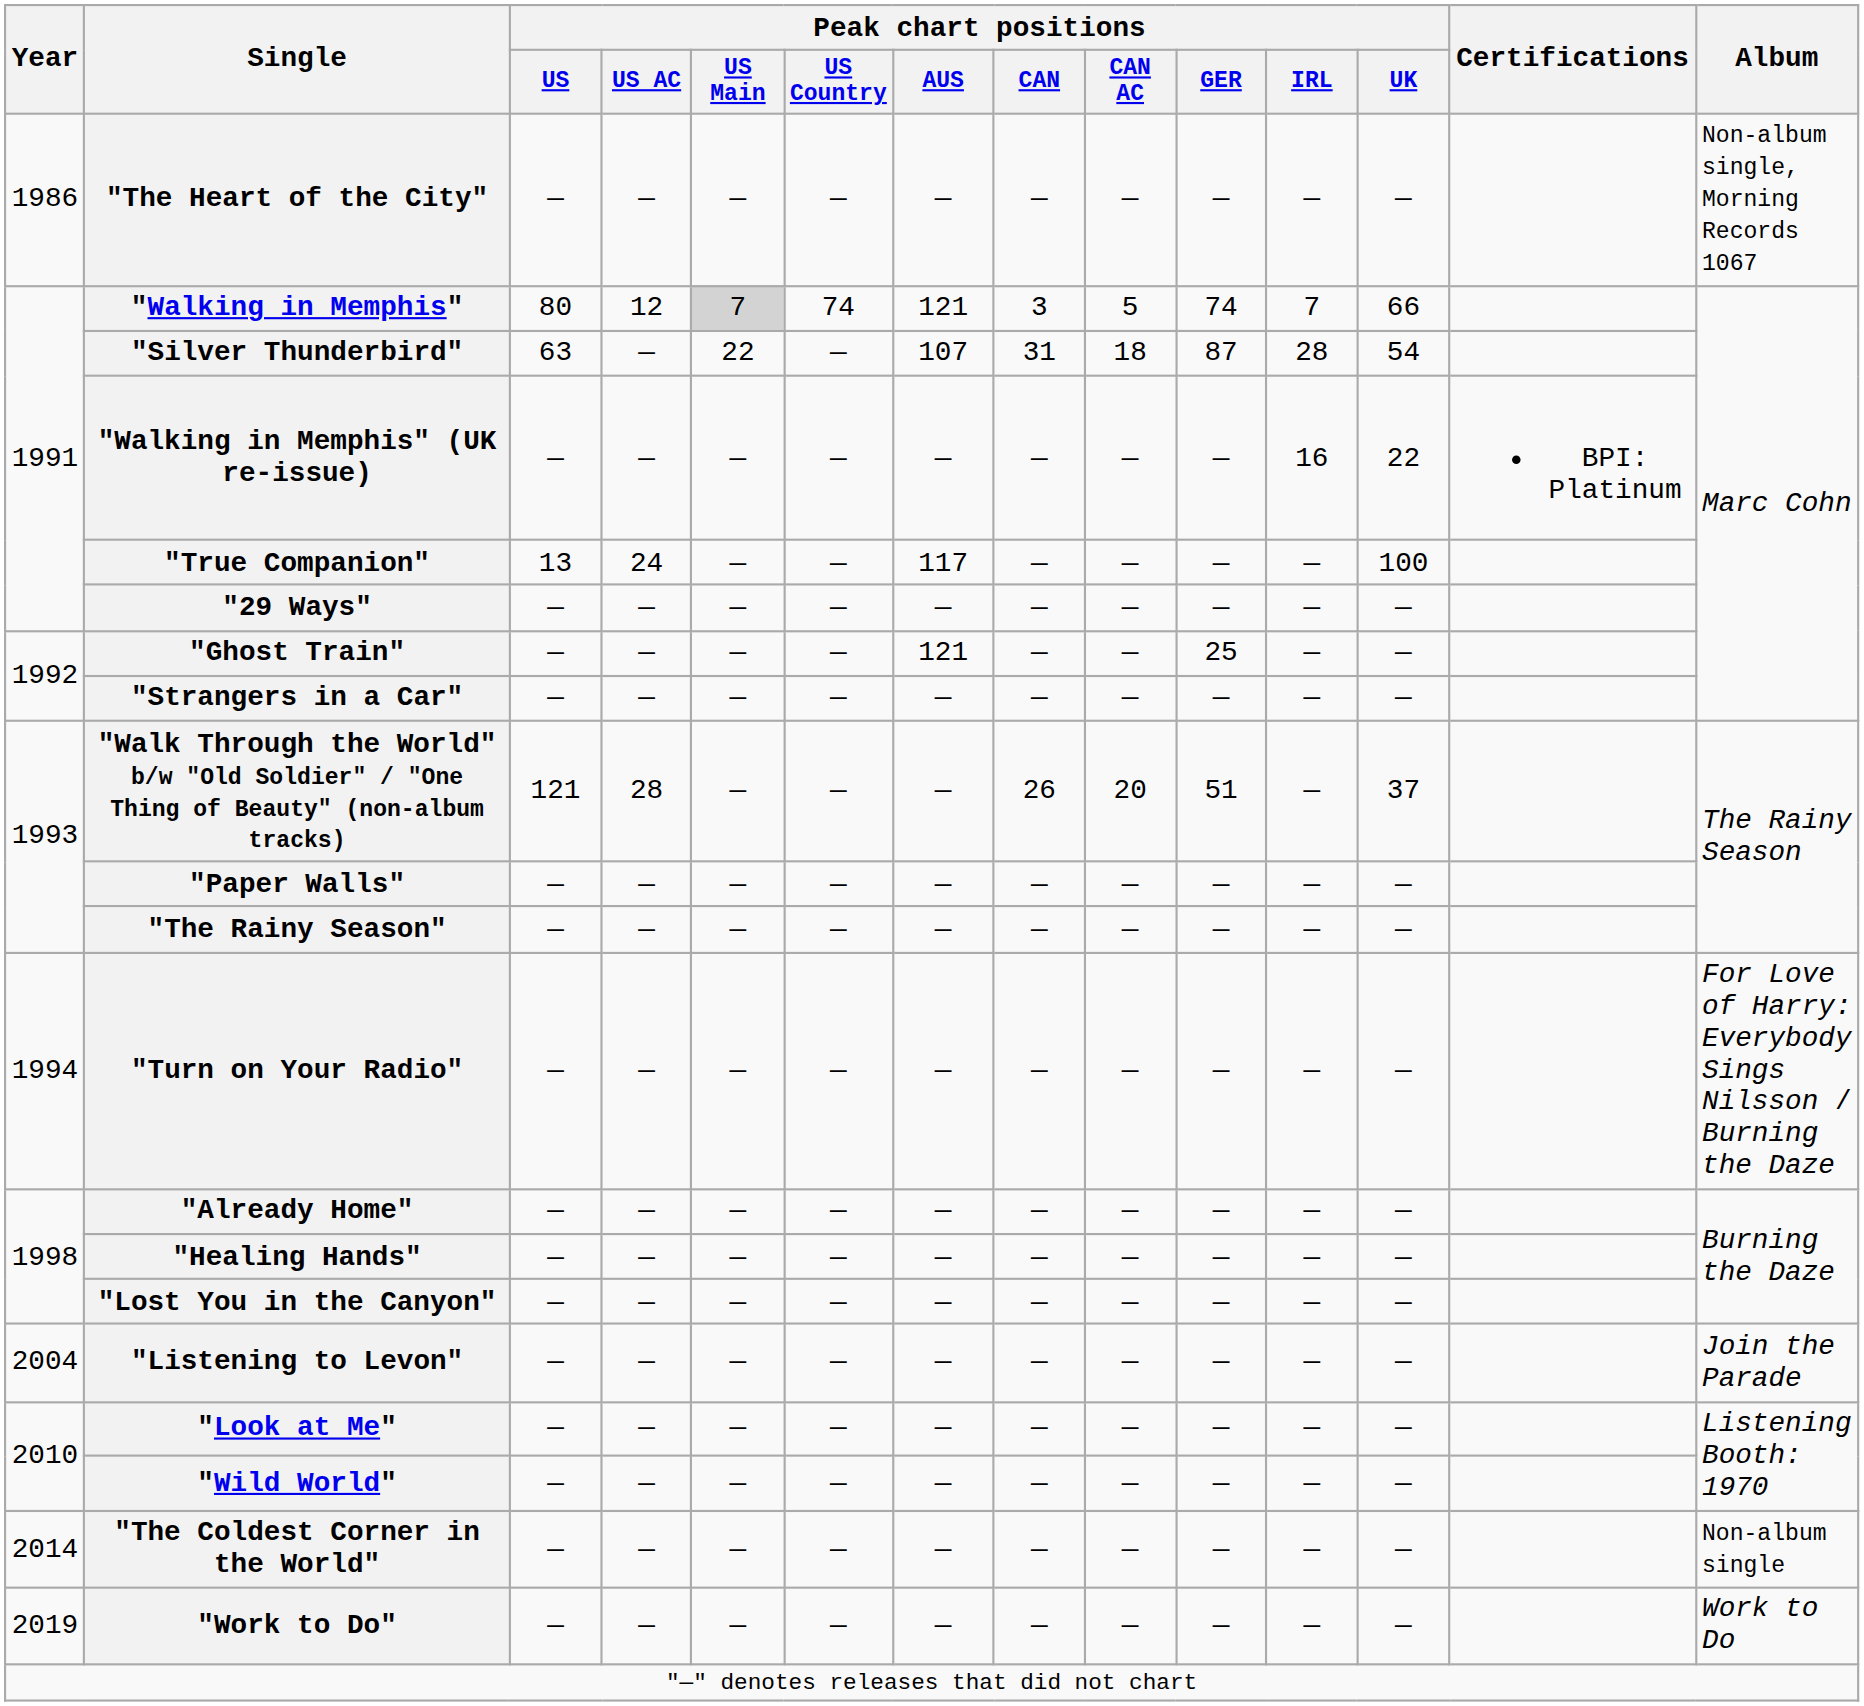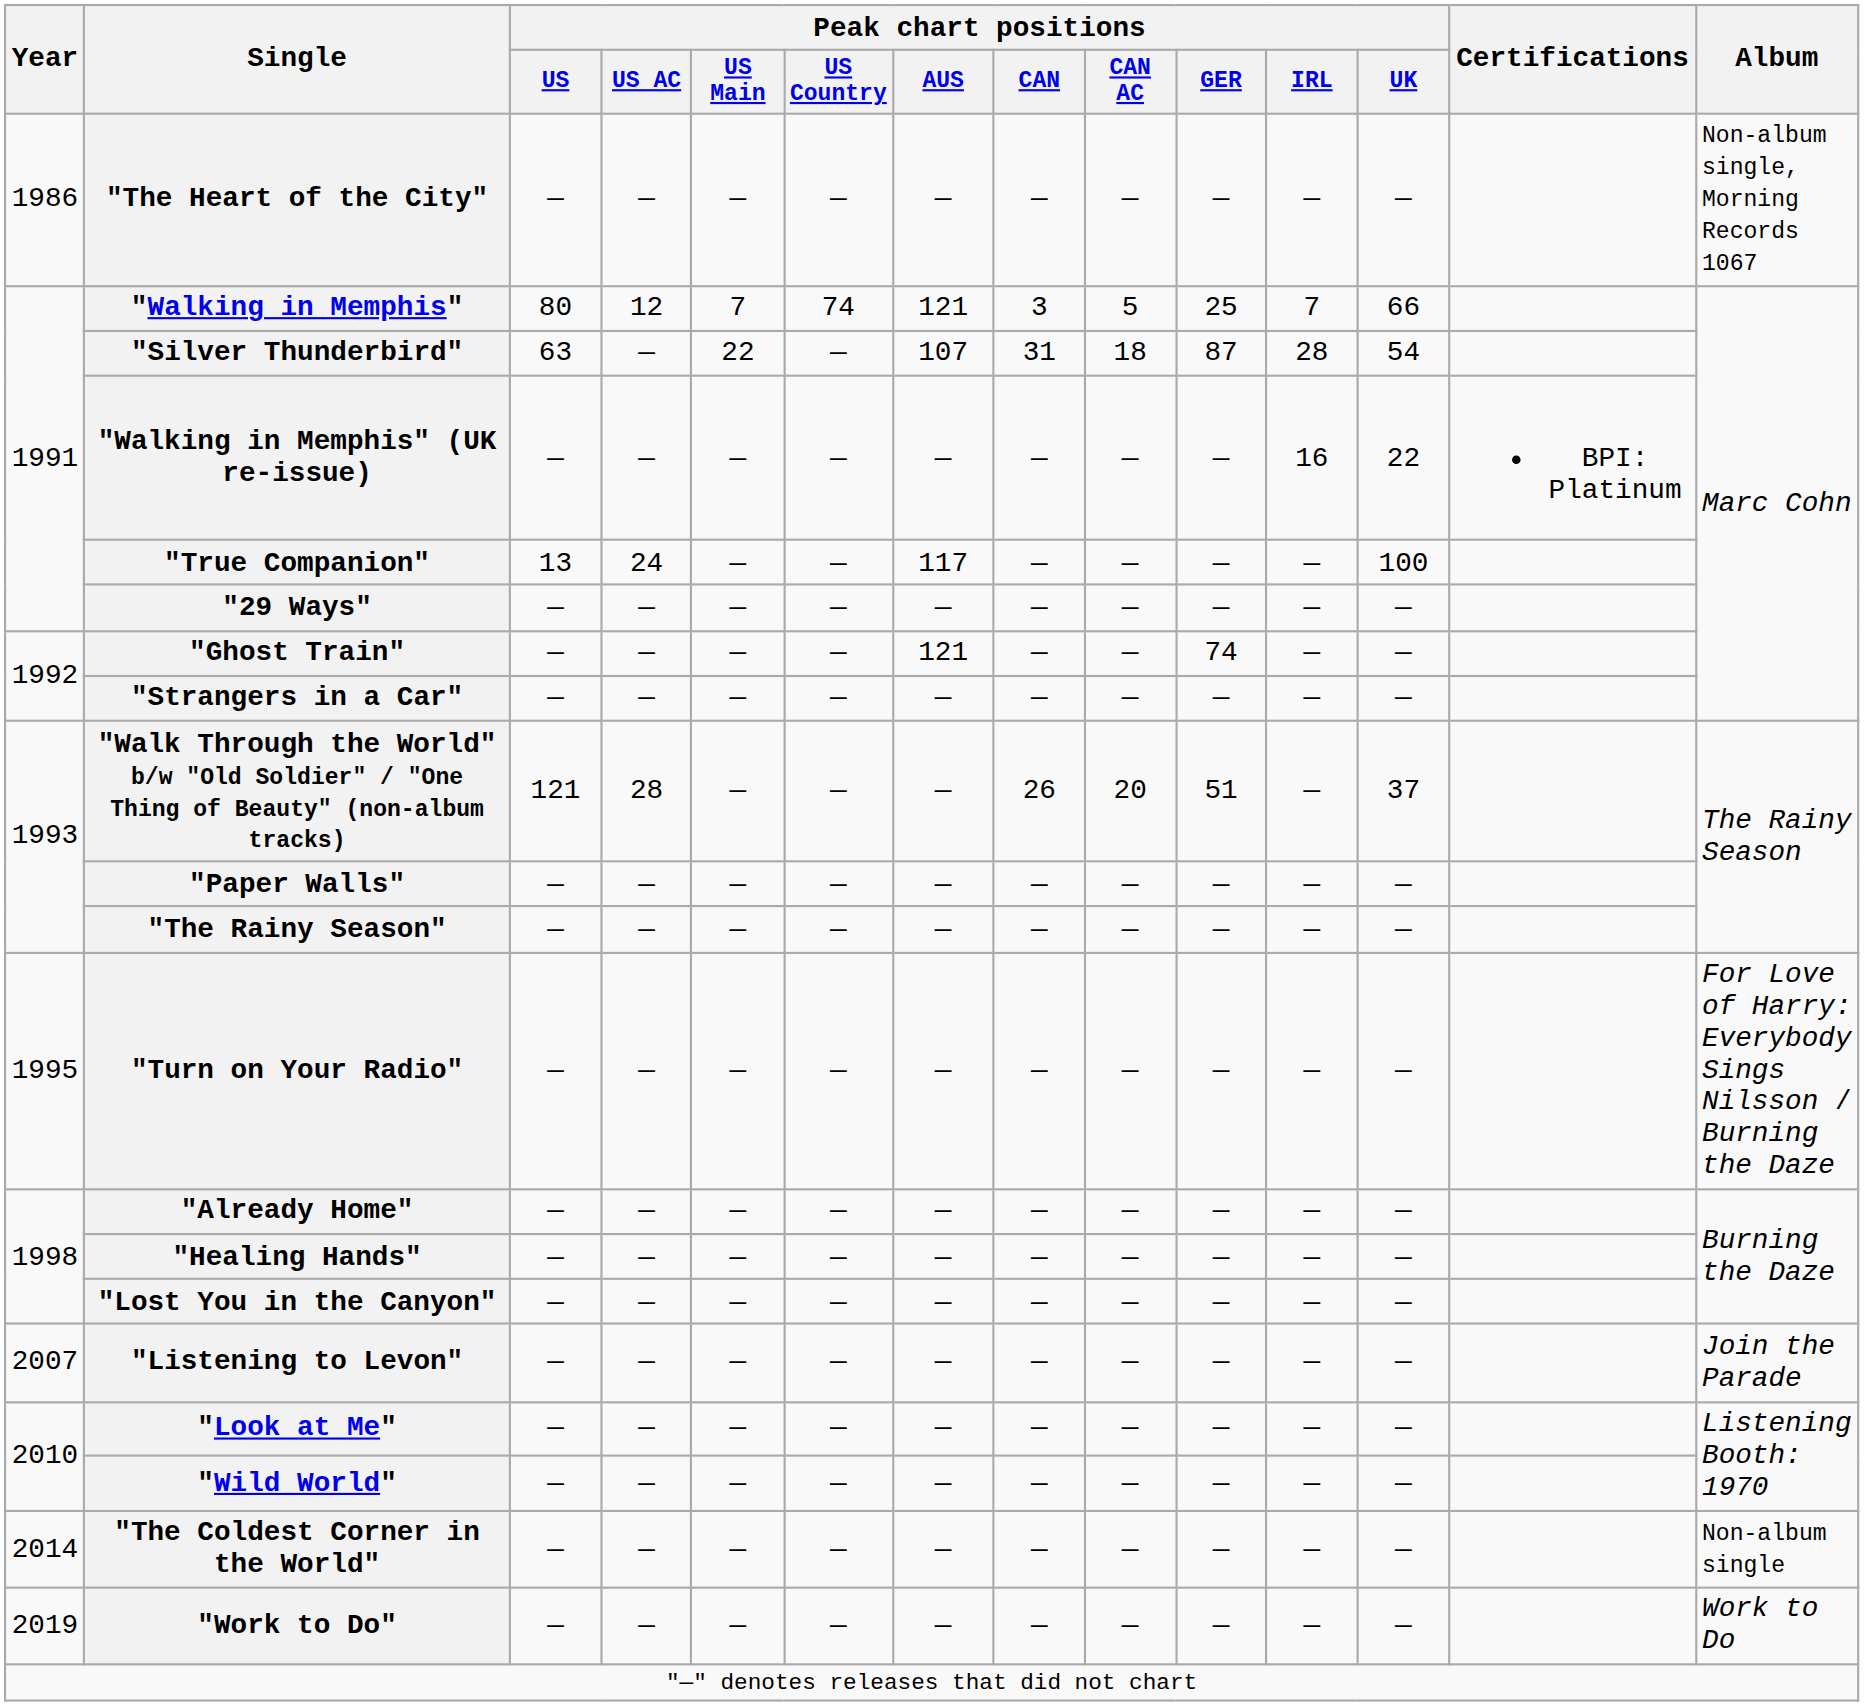"Walking in Memphis" | Peak chart positions / US Main: lightgrey background -> no background
"Walking in Memphis" | Peak chart positions / GER: 74 -> 25
"Ghost Train" | Peak chart positions / GER: 25 -> 74
"Turn on Your Radio" | Year: 1994 -> 1995
"Listening to Levon" | Year: 2004 -> 2007
